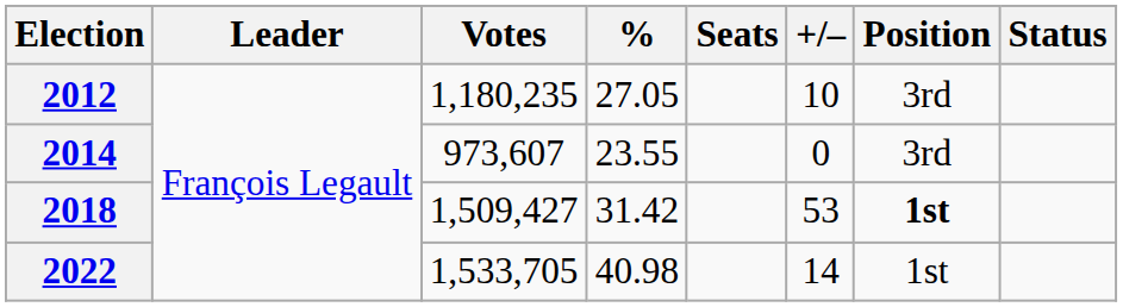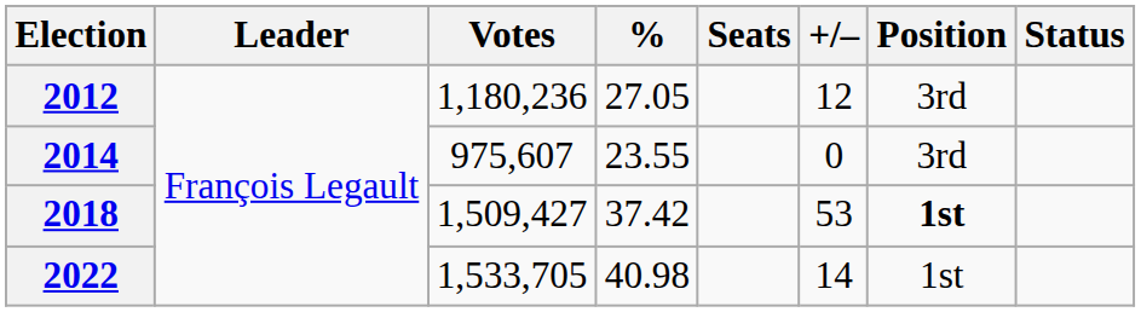2012 | Votes: 1,180,235 -> 1,180,236
2012 | +/–: 10 -> 12
2014 | Votes: 973,607 -> 975,607
2018 | %: 31.42 -> 37.42
